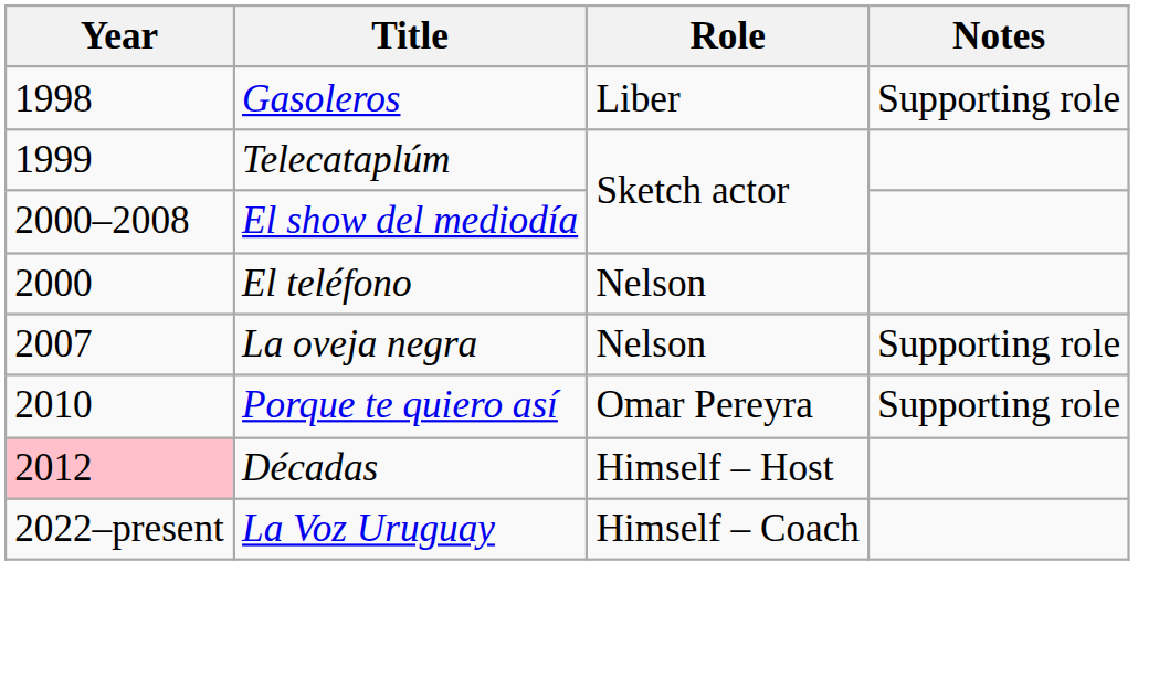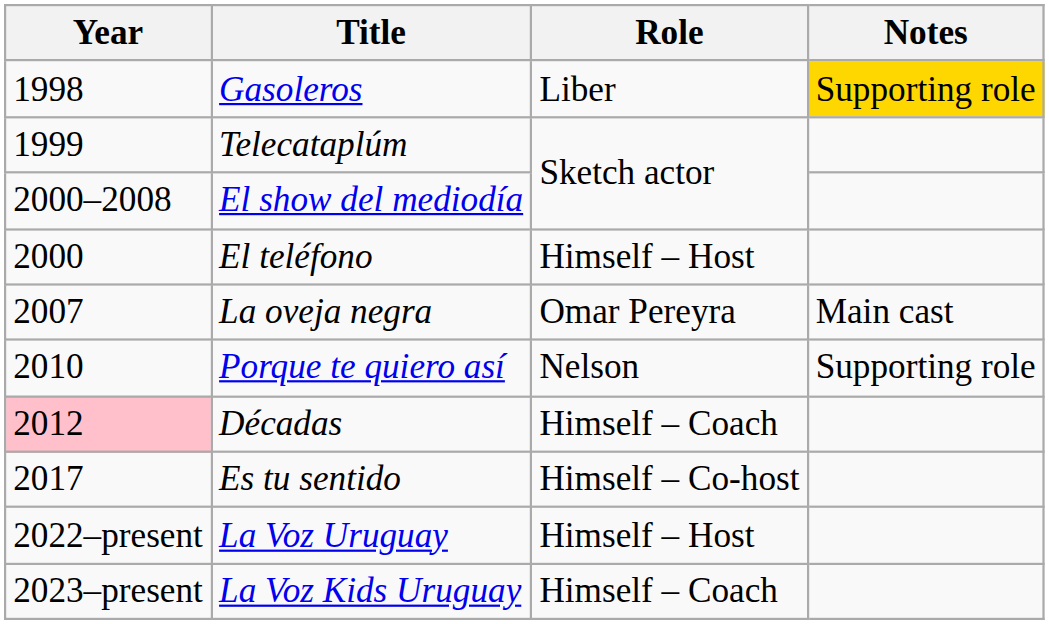Gasoleros | Notes: no background -> gold background
El teléfono | Role: Nelson -> Himself – Host
La oveja negra | Role: Nelson -> Omar Pereyra
La oveja negra | Notes: Supporting role -> Main cast
Porque te quiero así | Role: Omar Pereyra -> Nelson
Décadas | Role: Himself – Host -> Himself – Coach
+ row: 2017 | Es tu sentido | Himself – Co-host
La Voz Uruguay | Role: Himself – Coach -> Himself – Host
+ row: 2023–present | La Voz Kids Uruguay | Himself – Coach
